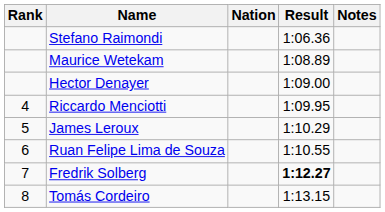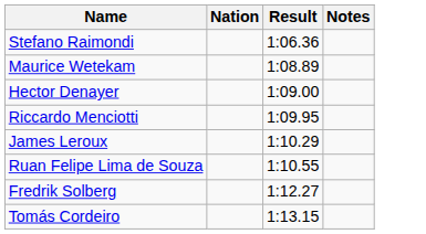- column: Rank | 4 | 5 | 6 | 7 | 8
Fredrik Solberg | Result: bold -> normal
